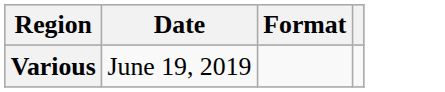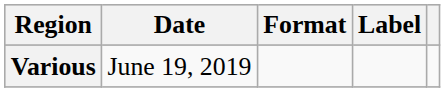+ column: Label
